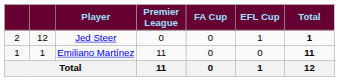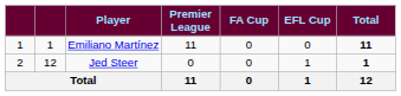rows swapped: Emiliano Martínez <-> Jed Steer
